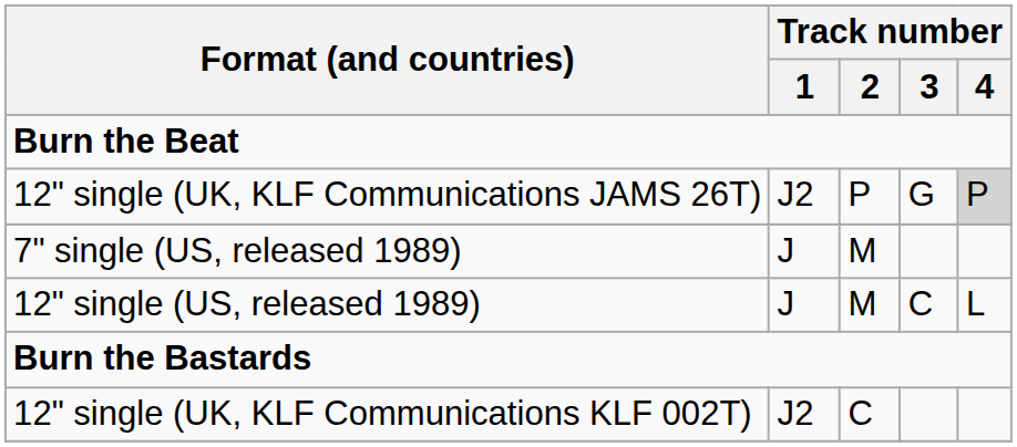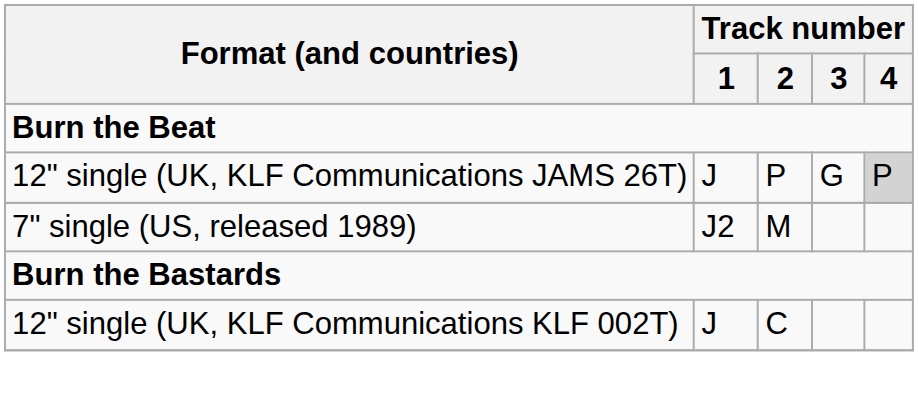12" single (UK, KLF Communications JAMS 26T) | Track number / 1: J2 -> J
7" single (US, released 1989) | Track number / 1: J -> J2
- row: 12" single (US, released 1989) | J | M | C | L
12" single (UK, KLF Communications KLF 002T) | Track number / 1: J2 -> J
